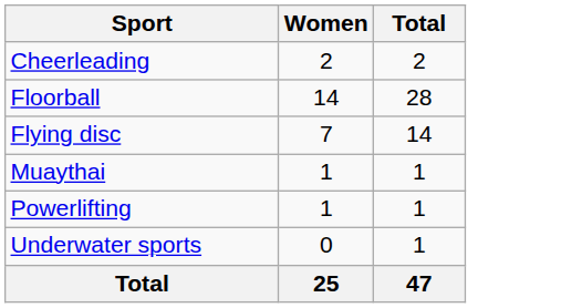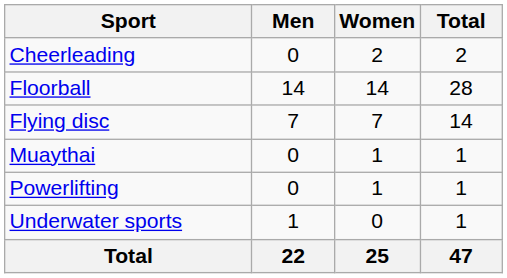+ column: Men | 0 | 14 | 7 | 0 | 0 | 1 | 22
